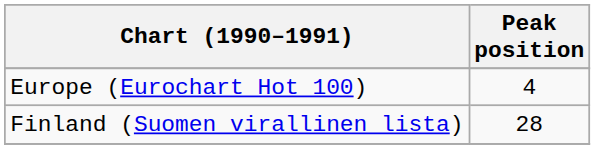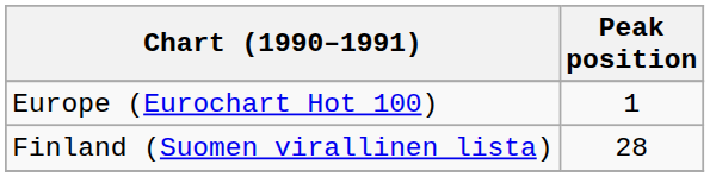Europe (Eurochart Hot 100) | Peak position: 4 -> 1
